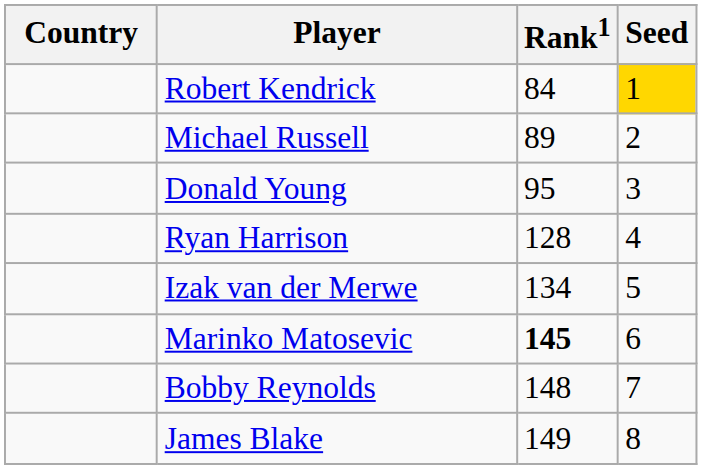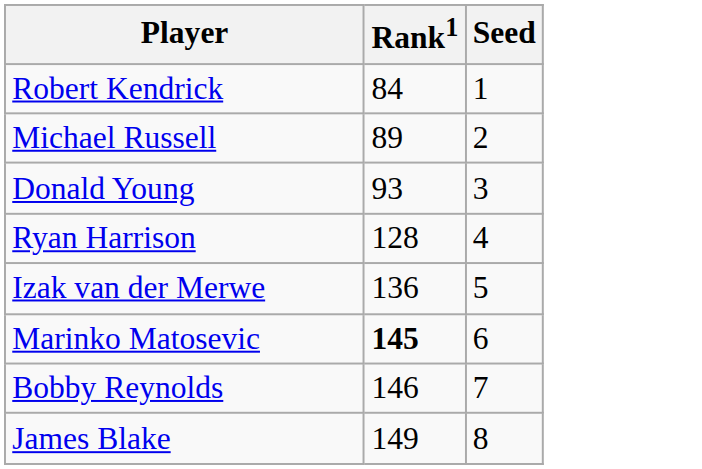- column: Country
Robert Kendrick | Seed: gold background -> no background
Donald Young | Rank1: 95 -> 93
Izak van der Merwe | Rank1: 134 -> 136
Bobby Reynolds | Rank1: 148 -> 146
